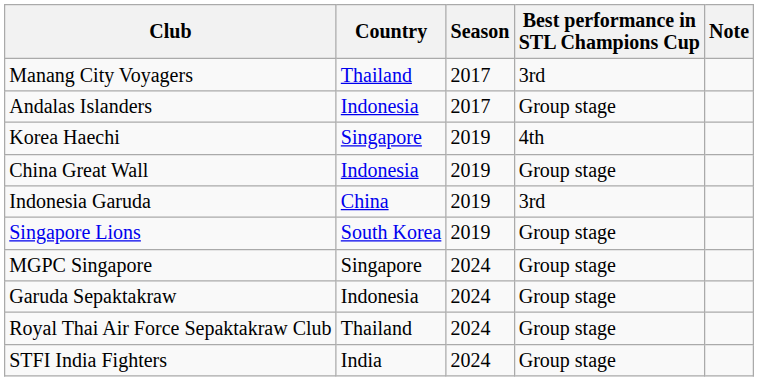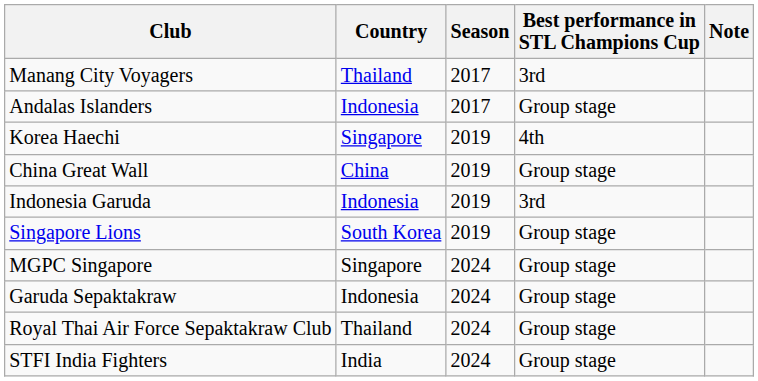China Great Wall | Country: Indonesia -> China
Indonesia Garuda | Country: China -> Indonesia
